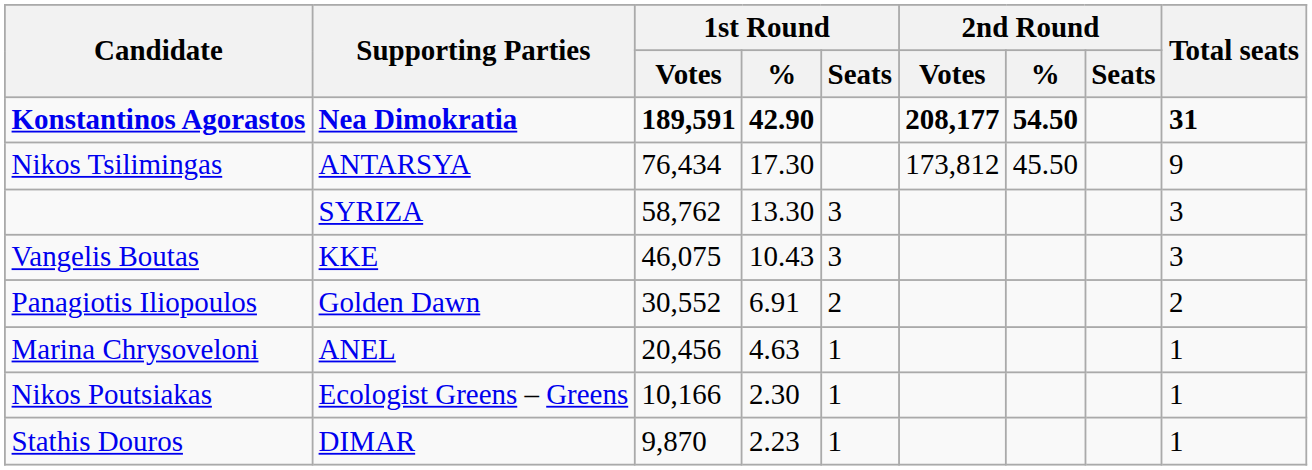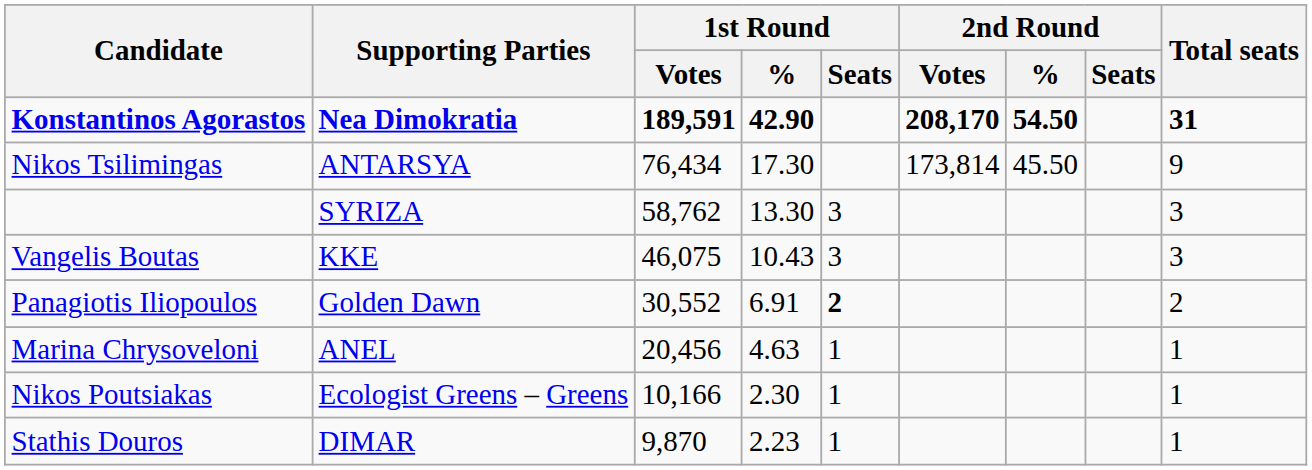Konstantinos Agorastos | 2nd Round / Votes: 208,177 -> 208,170
Nikos Tsilimingas | 2nd Round / Votes: 173,812 -> 173,814
Panagiotis Iliopoulos | 1st Round / Seats: normal -> bold
